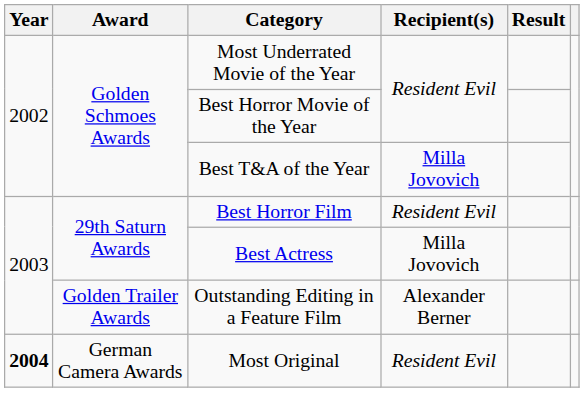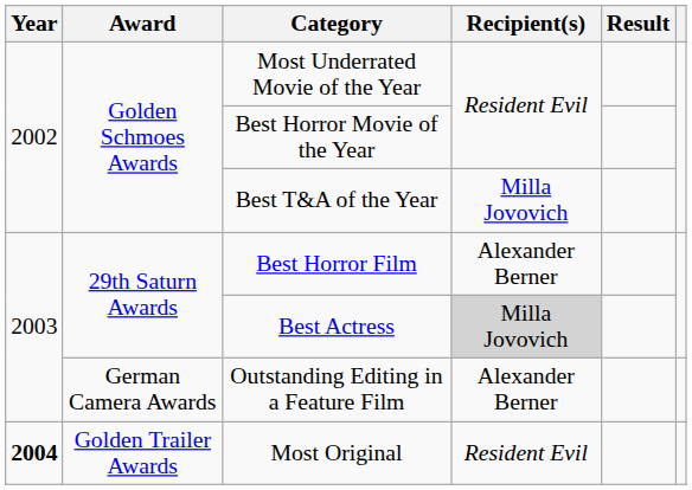Best Horror Film | Recipient(s): Resident Evil -> Alexander Berner
Best Actress | Recipient(s): no background -> lightgrey background
Outstanding Editing in a Feature Film | Award: Golden Trailer Awards -> German Camera Awards
Most Original | Award: German Camera Awards -> Golden Trailer Awards
